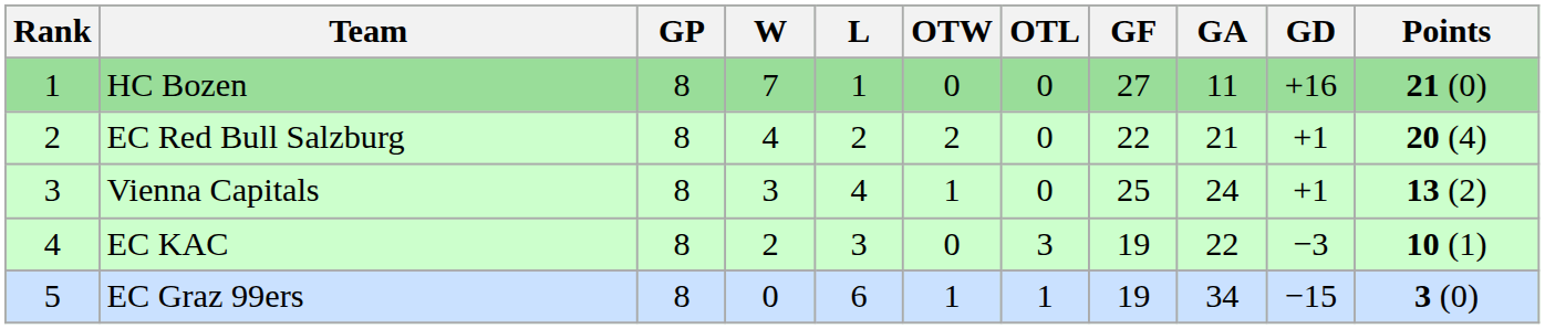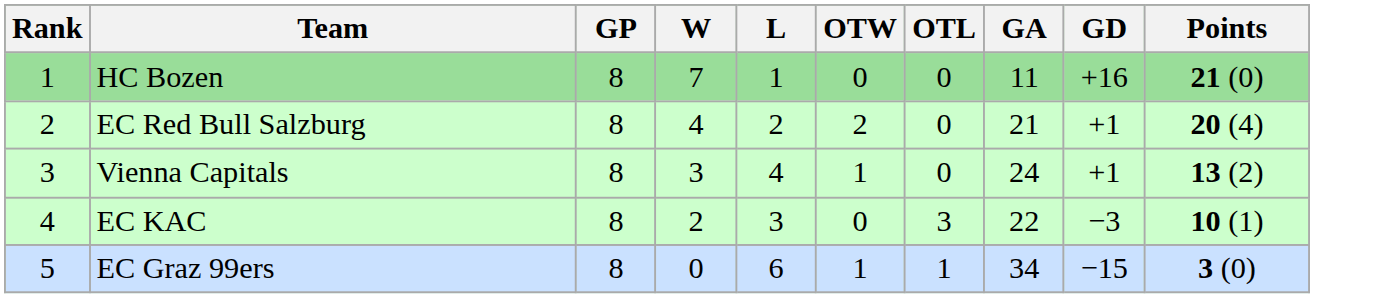- column: GF | 27 | 22 | 25 | 19 | 19
